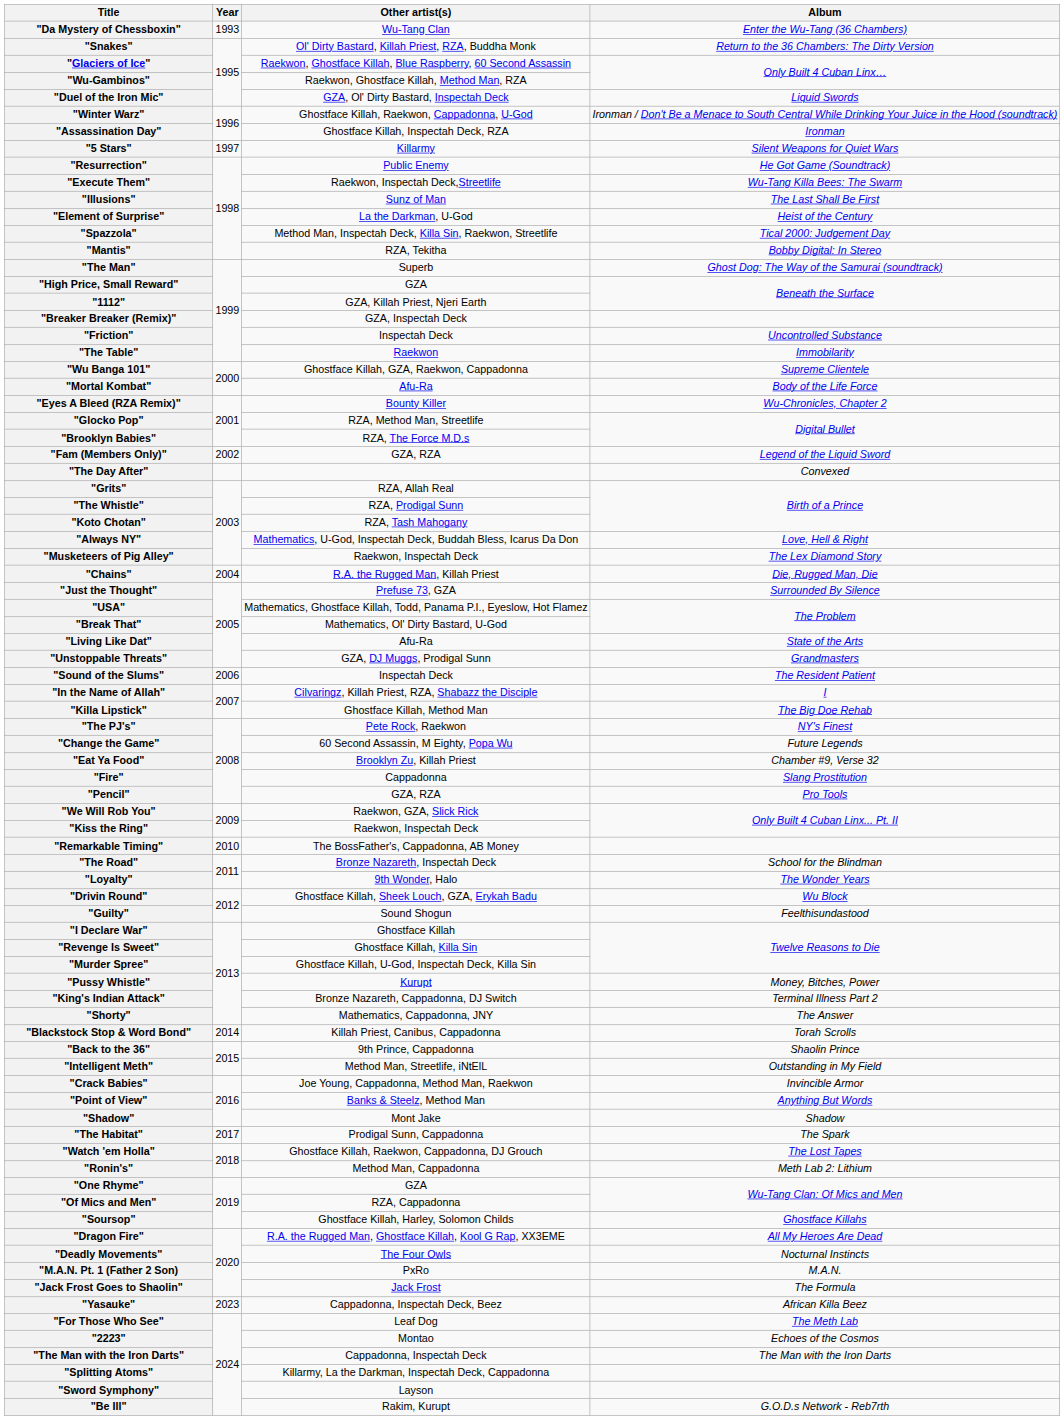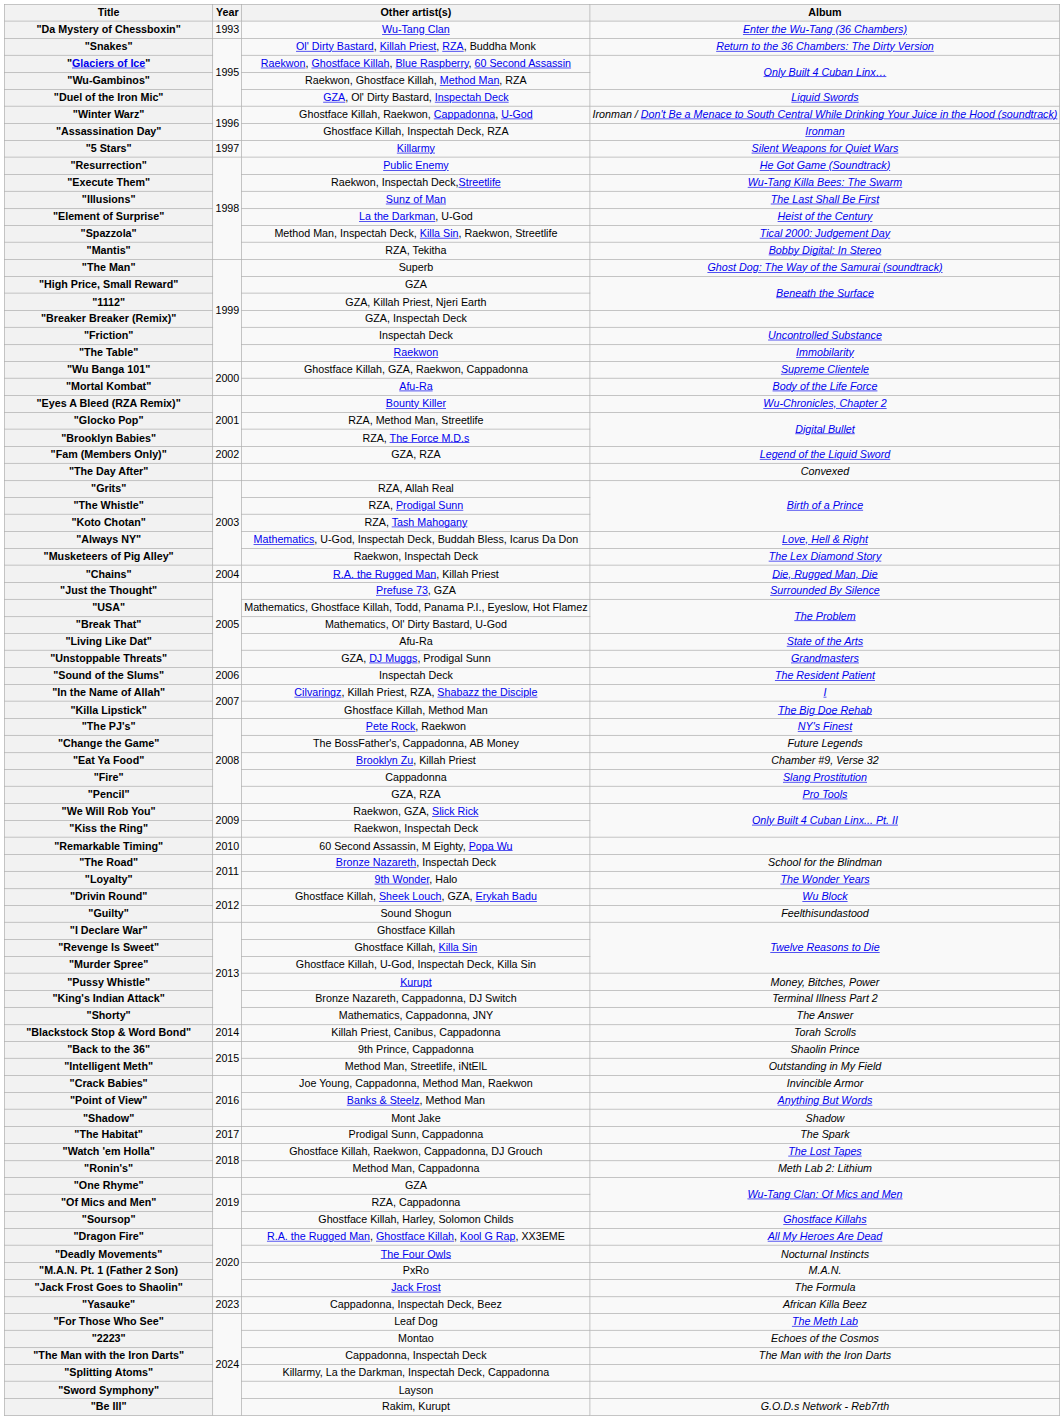"Change the Game" | Other artist(s): 60 Second Assassin, M Eighty, Popa Wu -> The BossFather's, Cappadonna, AB Money
"Remarkable Timing" | Other artist(s): The BossFather's, Cappadonna, AB Money -> 60 Second Assassin, M Eighty, Popa Wu
